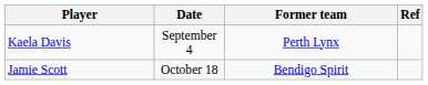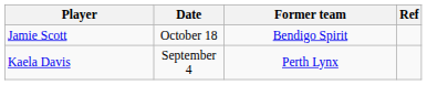rows swapped: Kaela Davis <-> Jamie Scott
